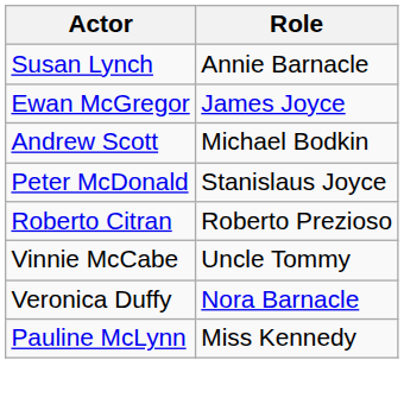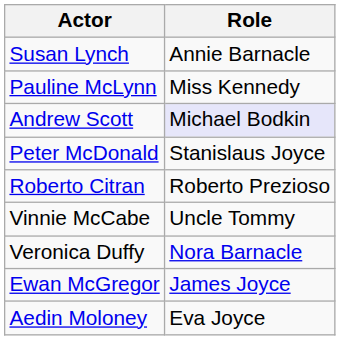rows swapped: Ewan McGregor <-> Pauline McLynn
Andrew Scott | Role: no background -> lavender background
+ row: Aedin Moloney | Eva Joyce
